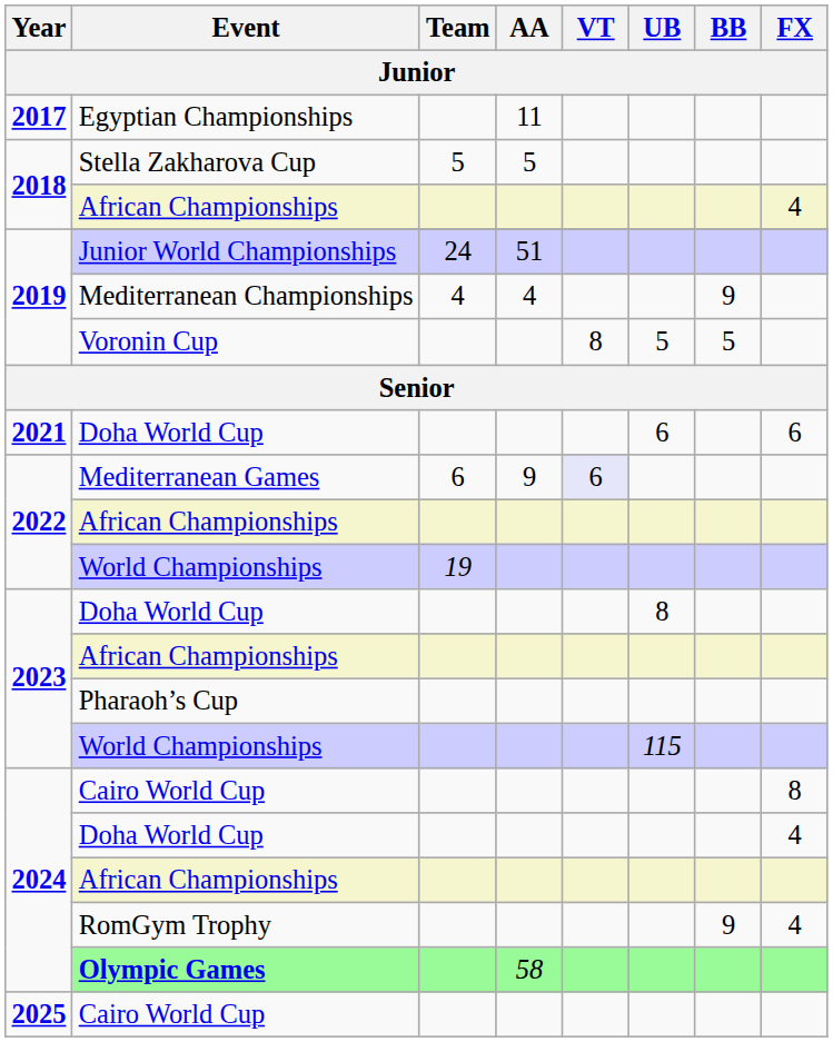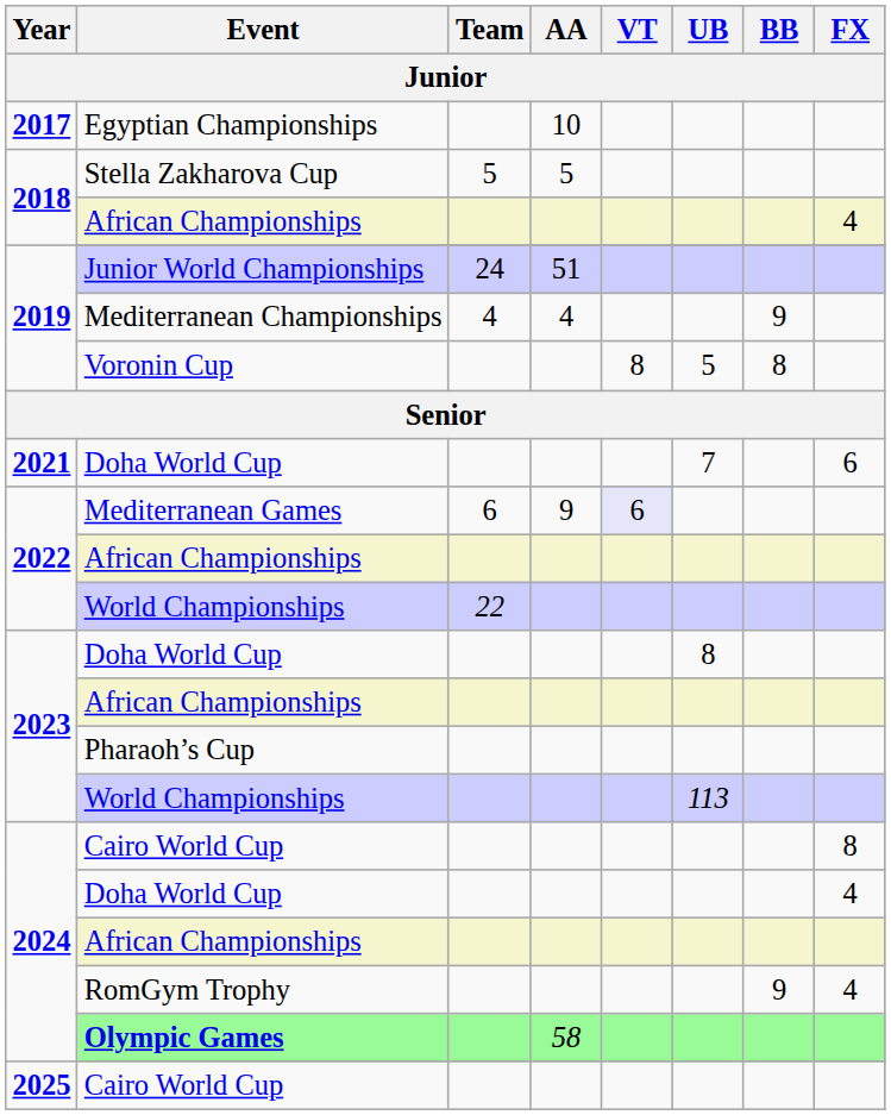Egyptian Championships | AA: 11 -> 10
Voronin Cup | BB: 5 -> 8
2021 / Doha World Cup | UB: 6 -> 7
2022 / World Championships | Team: 19 -> 22
2023 / World Championships | UB: 115 -> 113
